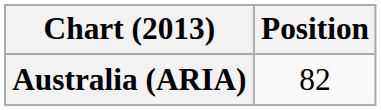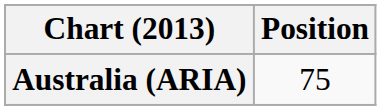Australia (ARIA) | Position: 82 -> 75
